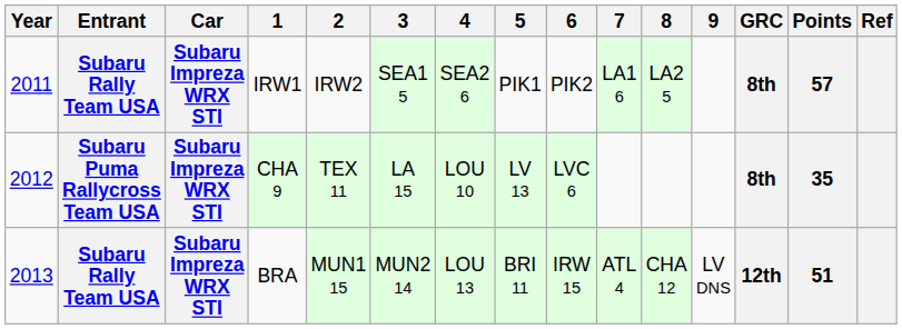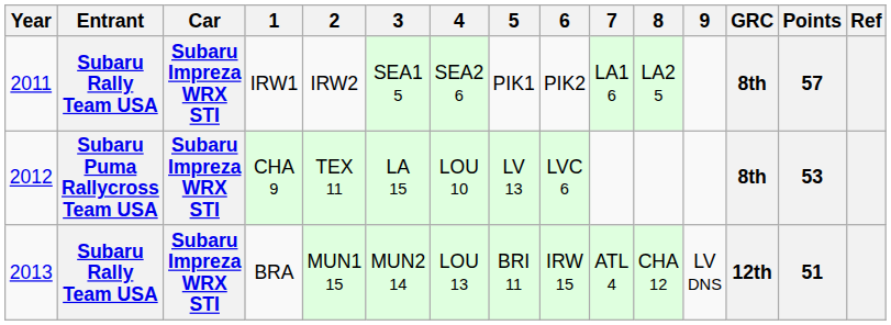CHA 9 | Points: 35 -> 53
